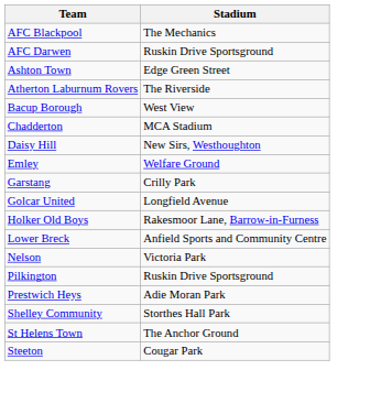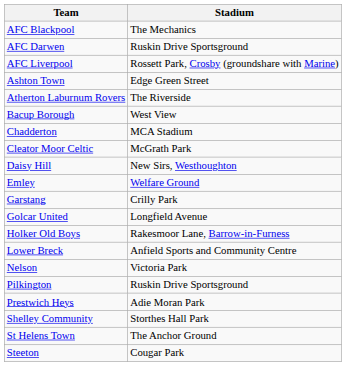+ row: AFC Liverpool | Rossett Park, Crosby (groundshare with Marine)
+ row: Cleator Moor Celtic | McGrath Park
